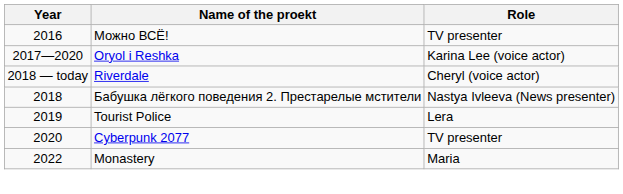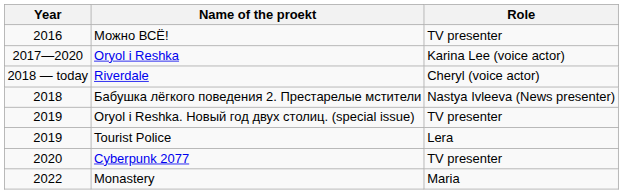+ row: 2019 | Oryol i Reshka. Новый год двух столиц. (special issue) | TV presenter
